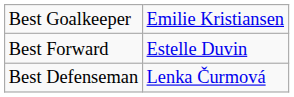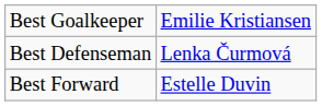rows swapped: Best Defenseman <-> Best Forward
